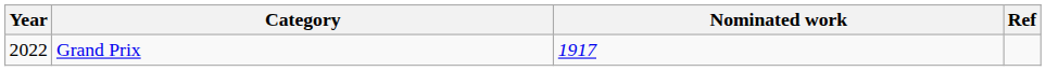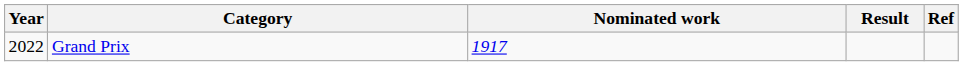+ column: Result
